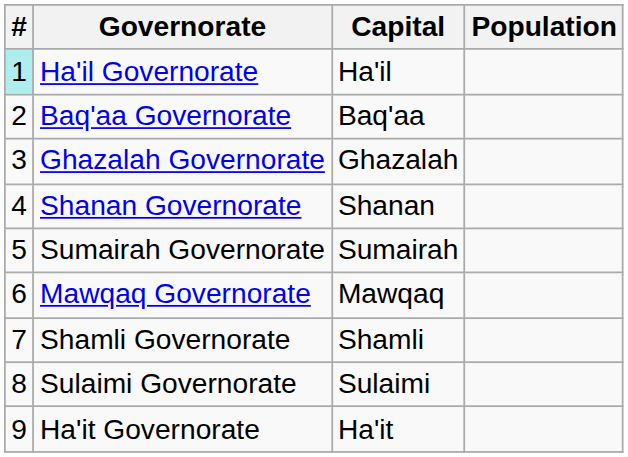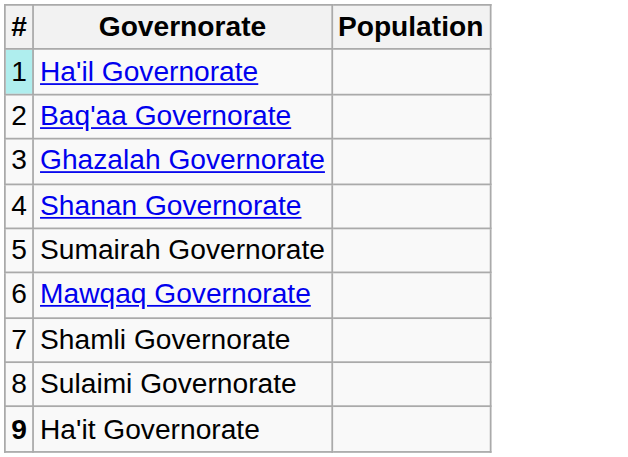- column: Capital | Ha'il | Baq'aa | Ghazalah | Shanan | Sumairah | Mawqaq | Shamli | Sulaimi | Ha'it
Ha'it Governorate | #: normal -> bold
